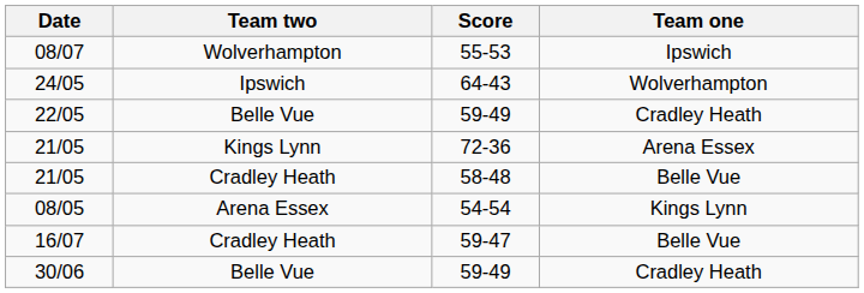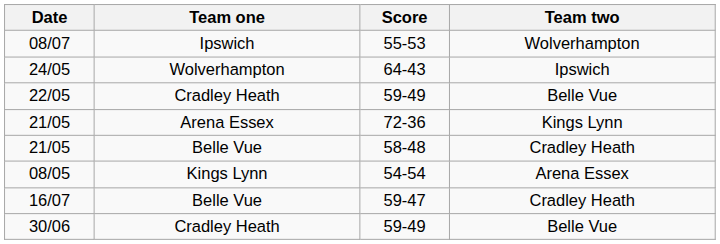columns swapped: Team one <-> Team two
